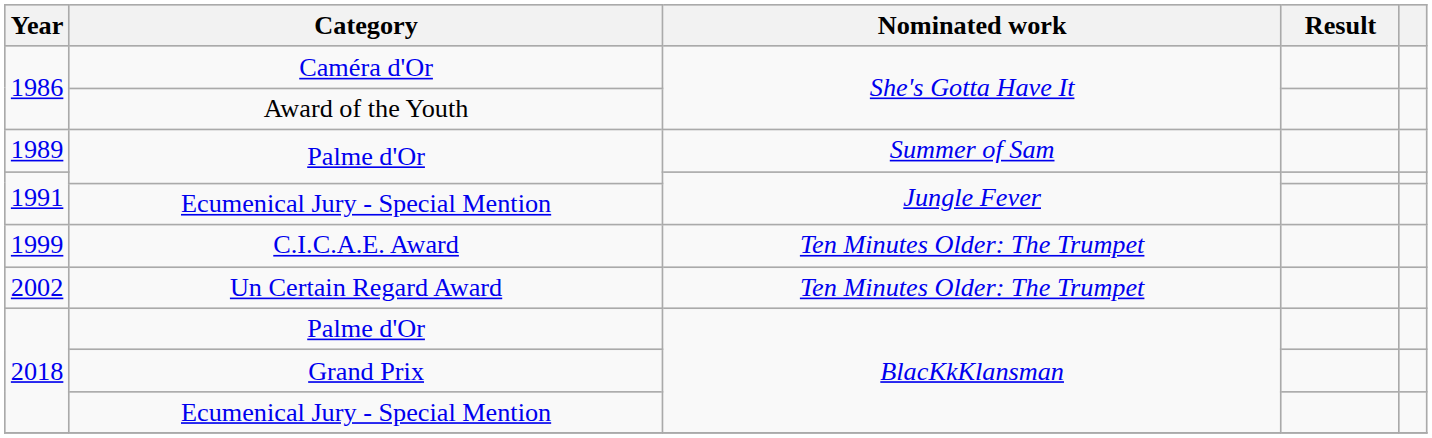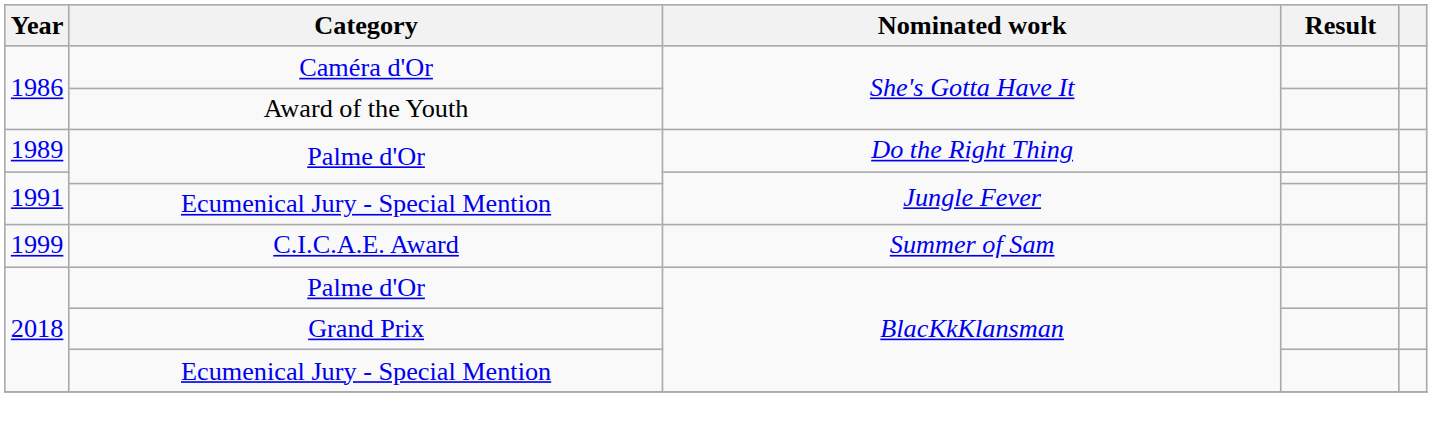1989 / Palme d'Or | Nominated work: Summer of Sam -> Do the Right Thing
C.I.C.A.E. Award | Nominated work: Ten Minutes Older: The Trumpet -> Summer of Sam
- row: 2002 | Un Certain Regard Award | Ten Minutes Older: The Trumpet
